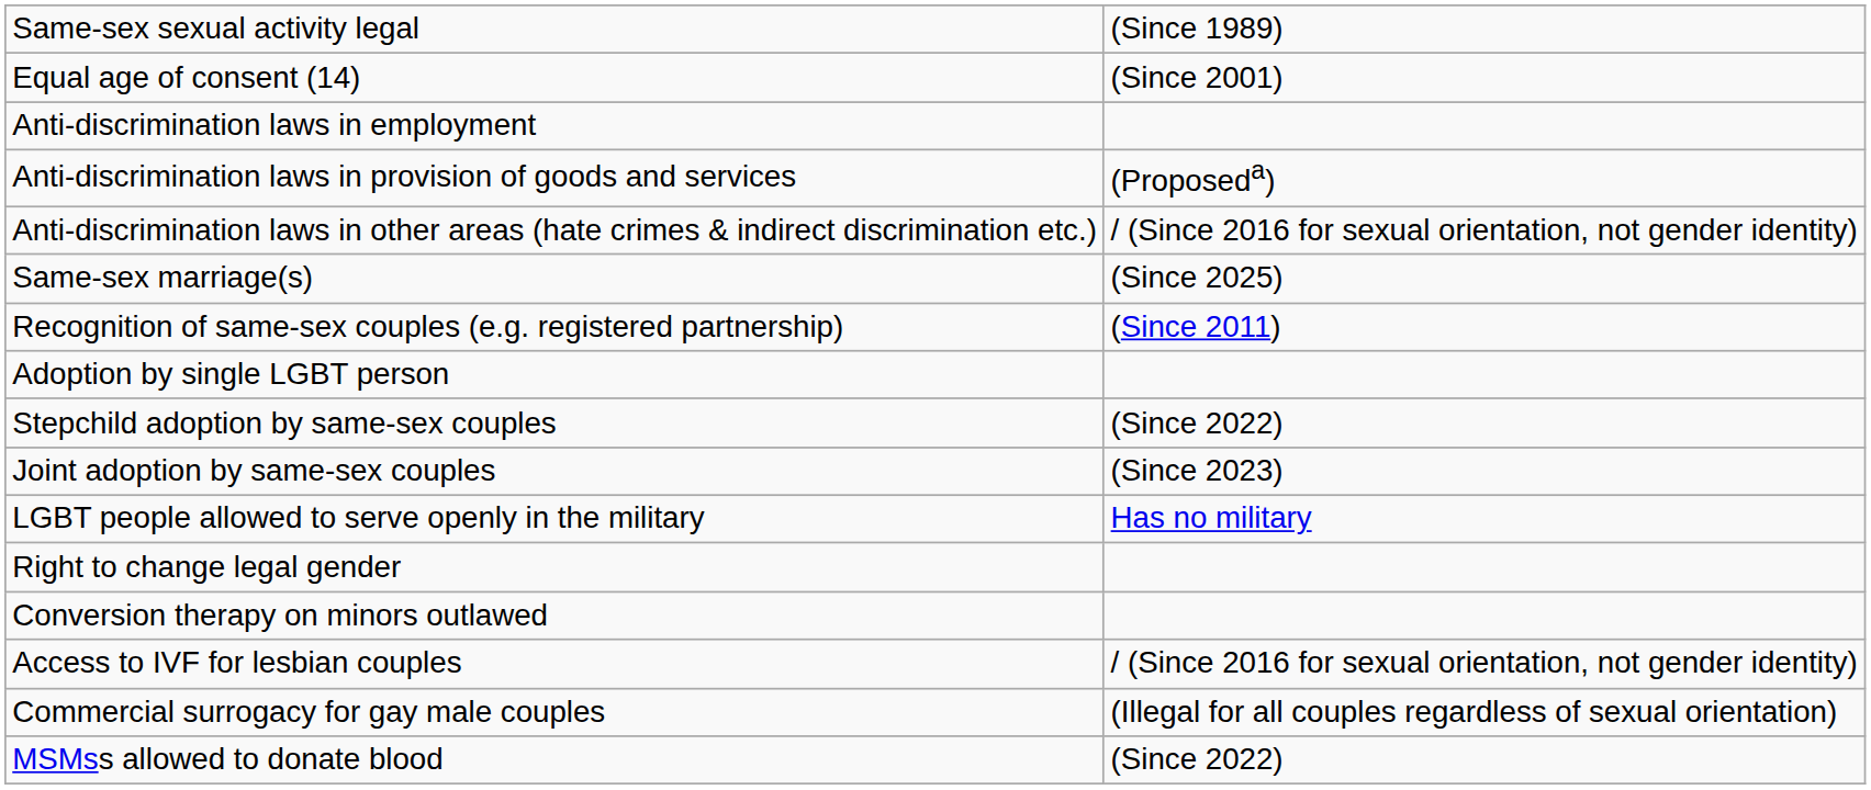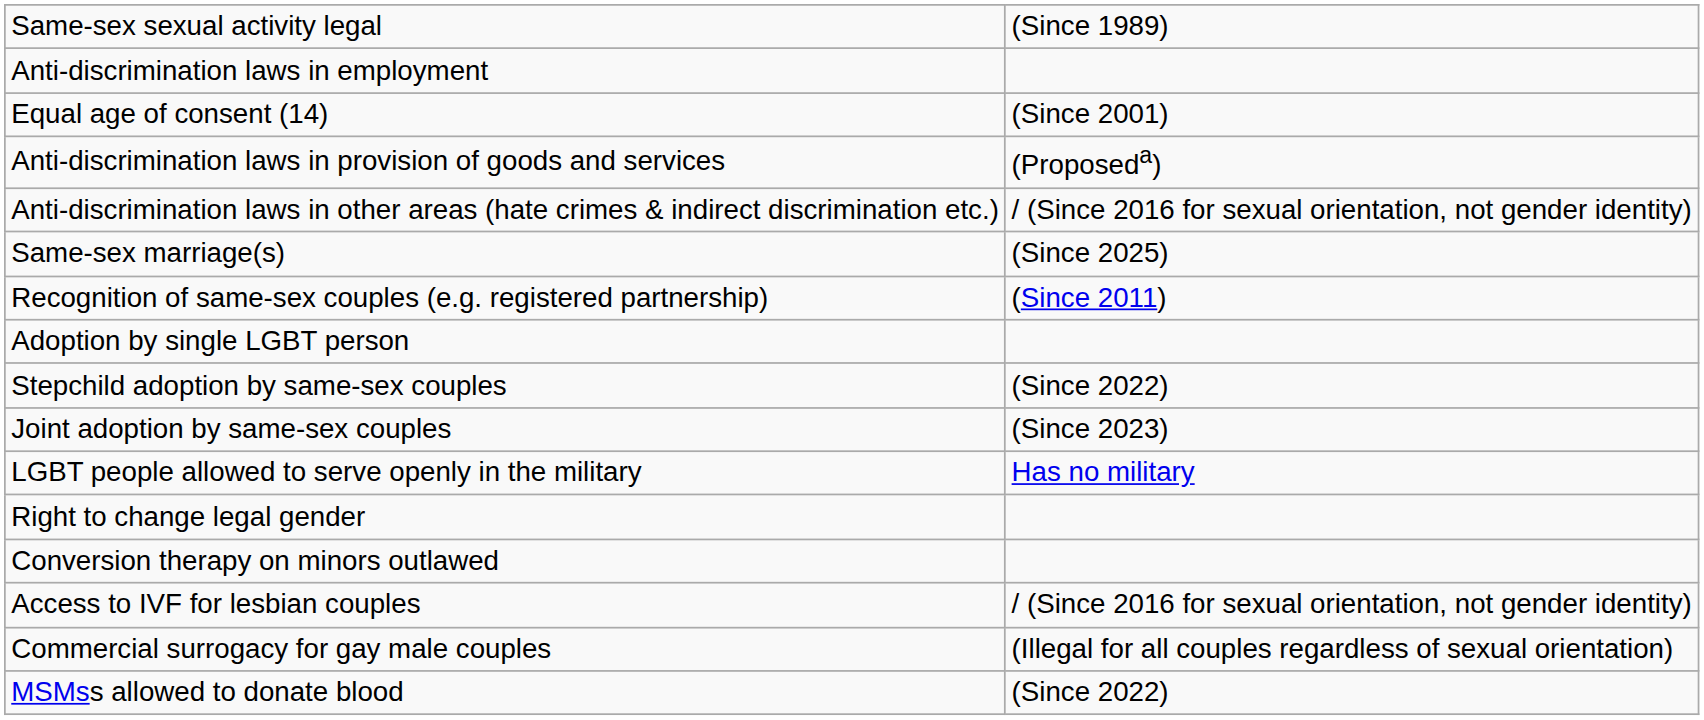rows swapped: Equal age of consent (14) <-> Anti-discrimination laws in employment
